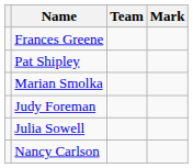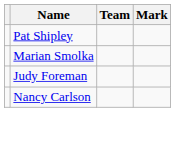- row: Frances Greene
- row: Julia Sowell
